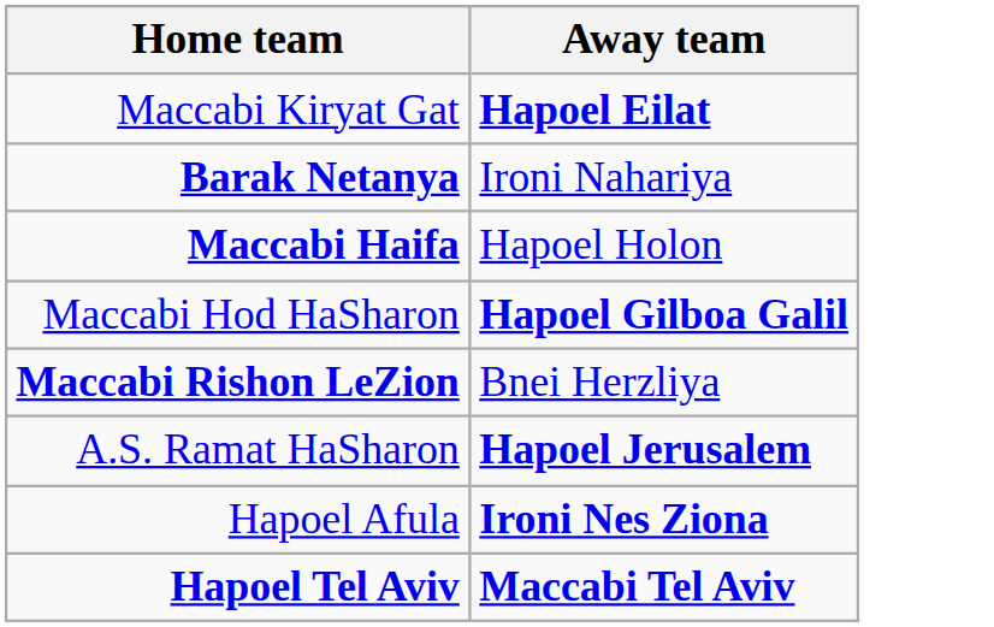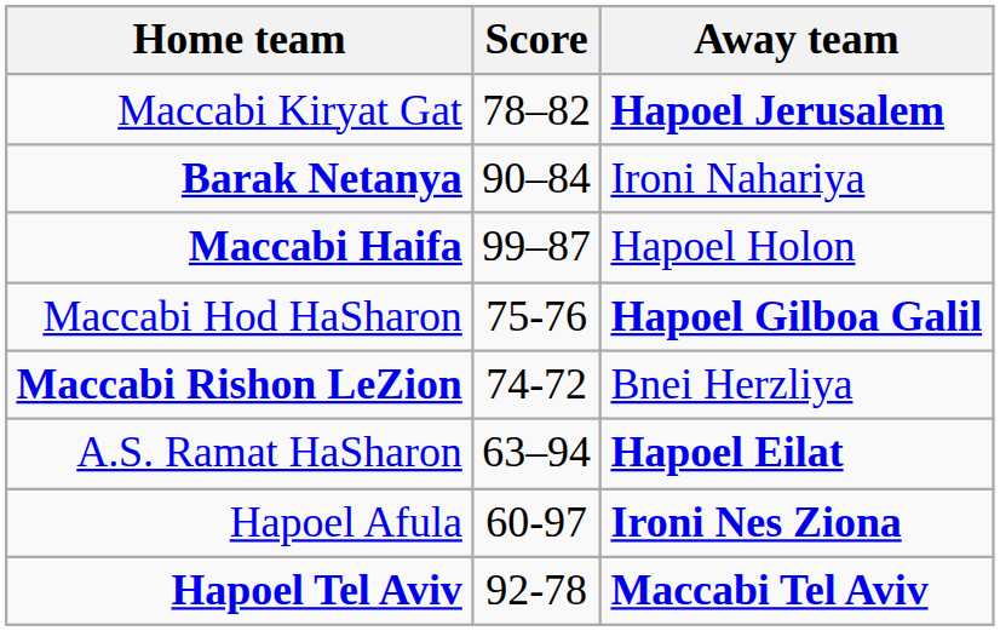+ column: Score | 78–82 | 90–84 | 99–87 | 75-76 | 74-72 | 63–94 | 60-97 | 92-78
Maccabi Kiryat Gat | Away team: Hapoel Eilat -> Hapoel Jerusalem
A.S. Ramat HaSharon | Away team: Hapoel Jerusalem -> Hapoel Eilat
